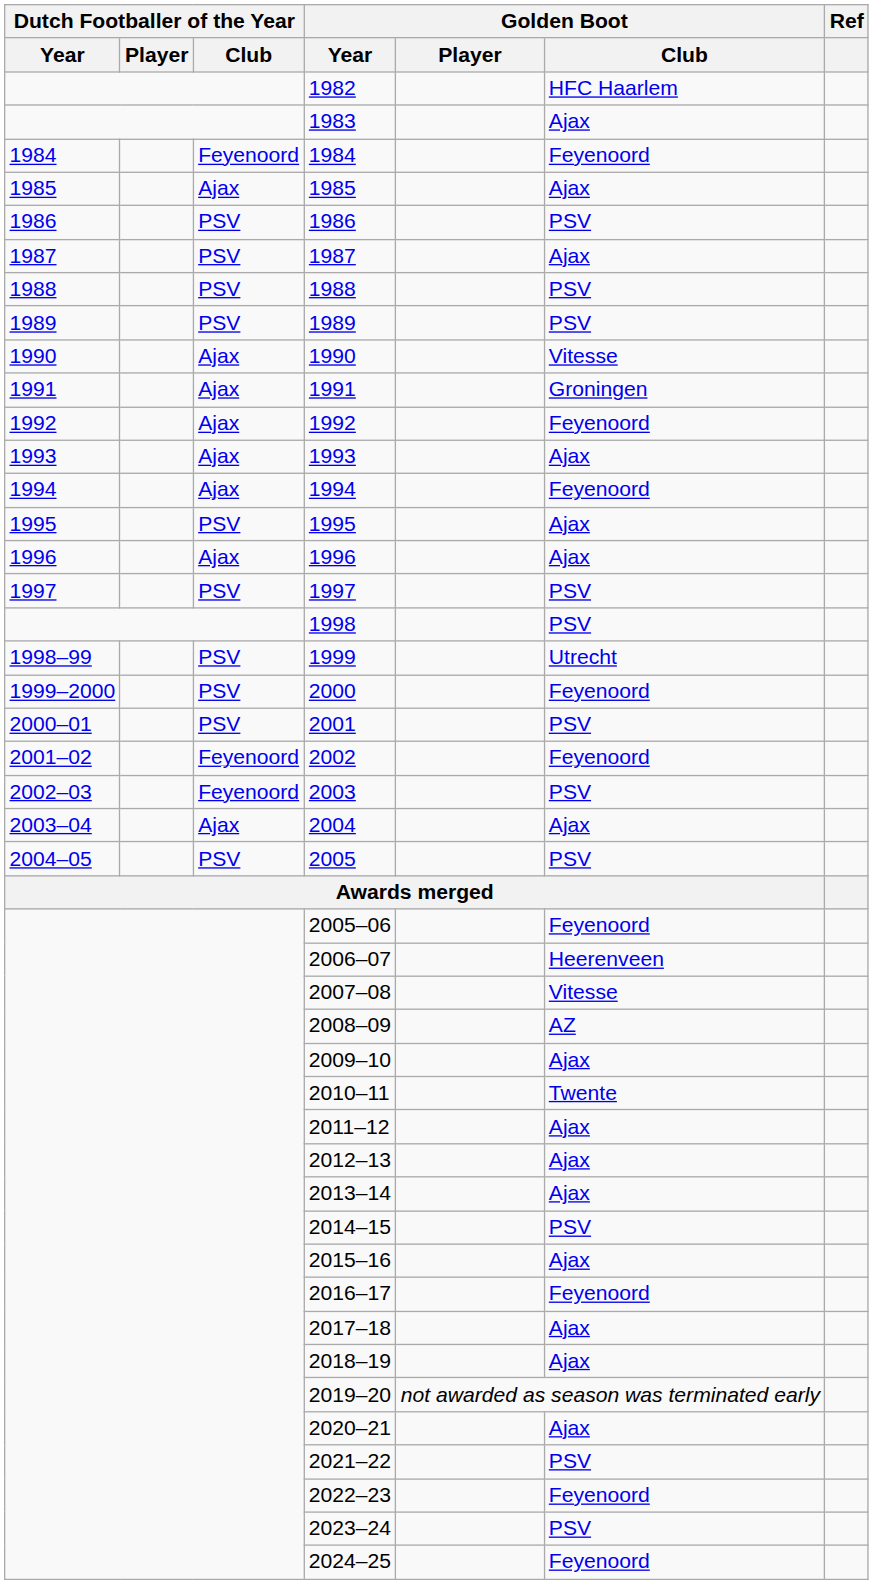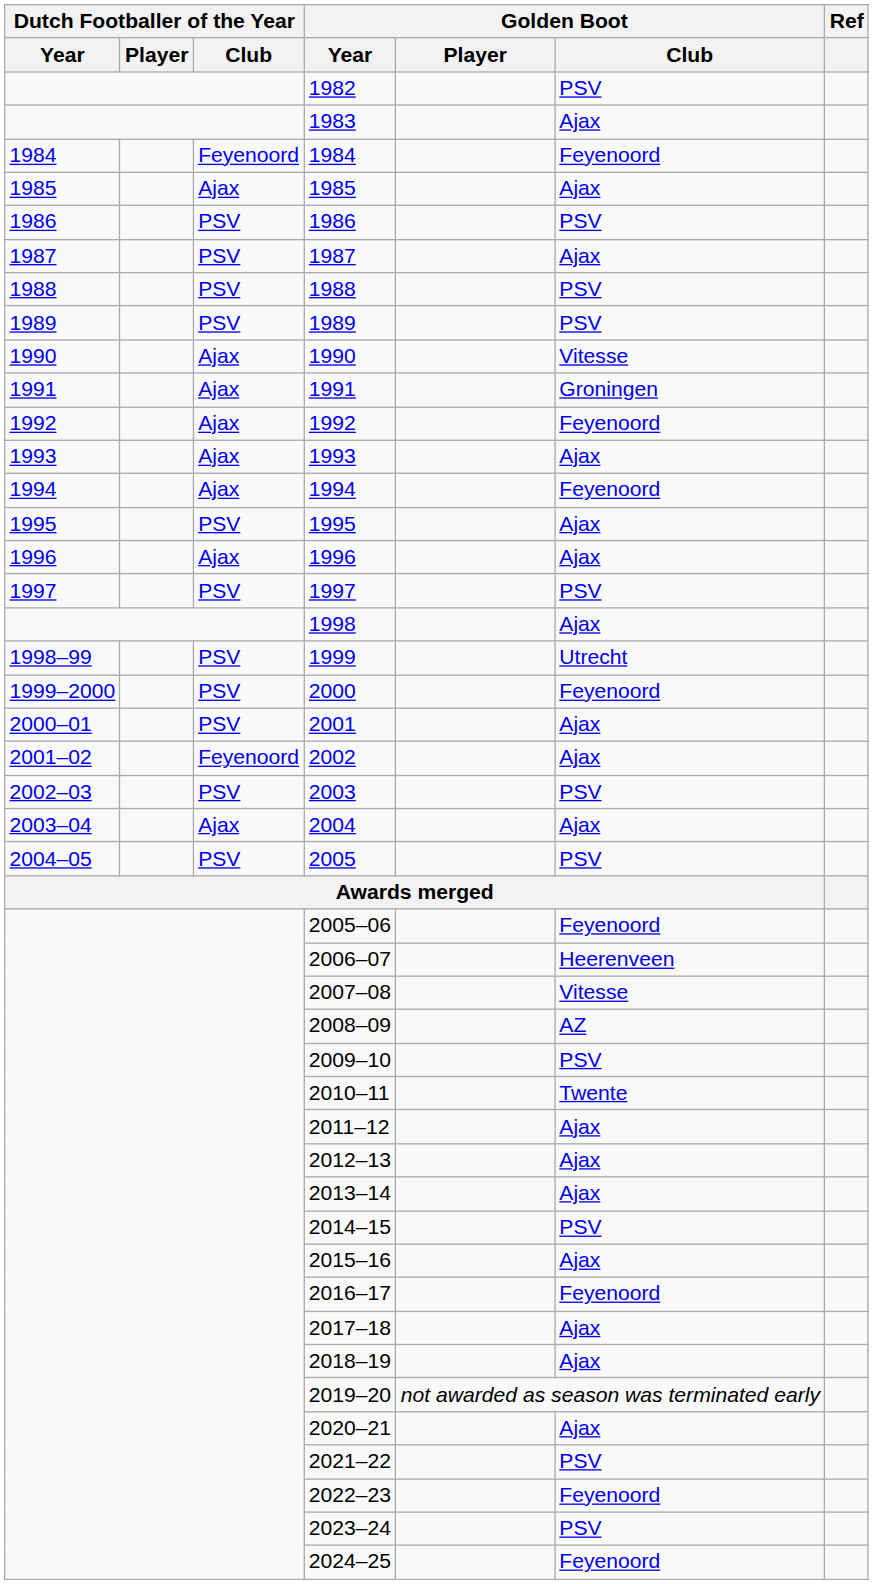1982 | Golden Boot / Club: HFC Haarlem -> PSV
1998 | Golden Boot / Club: PSV -> Ajax
2001 | Golden Boot / Club: PSV -> Ajax
2002 | Golden Boot / Club: Feyenoord -> Ajax
2003 | Dutch Footballer of the Year / Club: Feyenoord -> PSV
2009–10 | Golden Boot / Club: Ajax -> PSV
